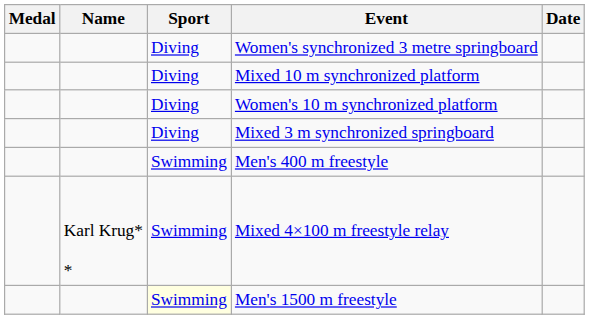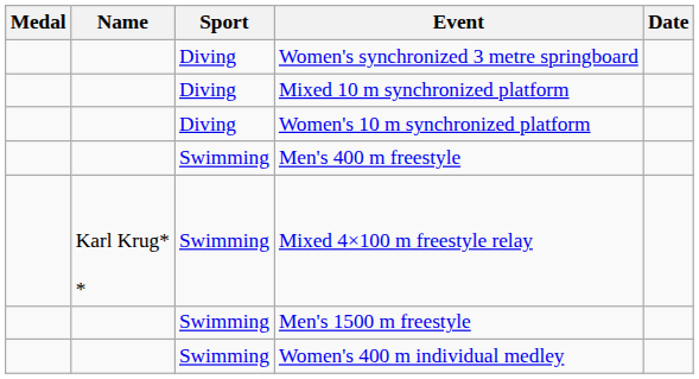- row: Diving | Mixed 3 m synchronized springboard
Men's 1500 m freestyle | Sport: lightyellow background -> no background
+ row: Swimming | Women's 400 m individual medley
